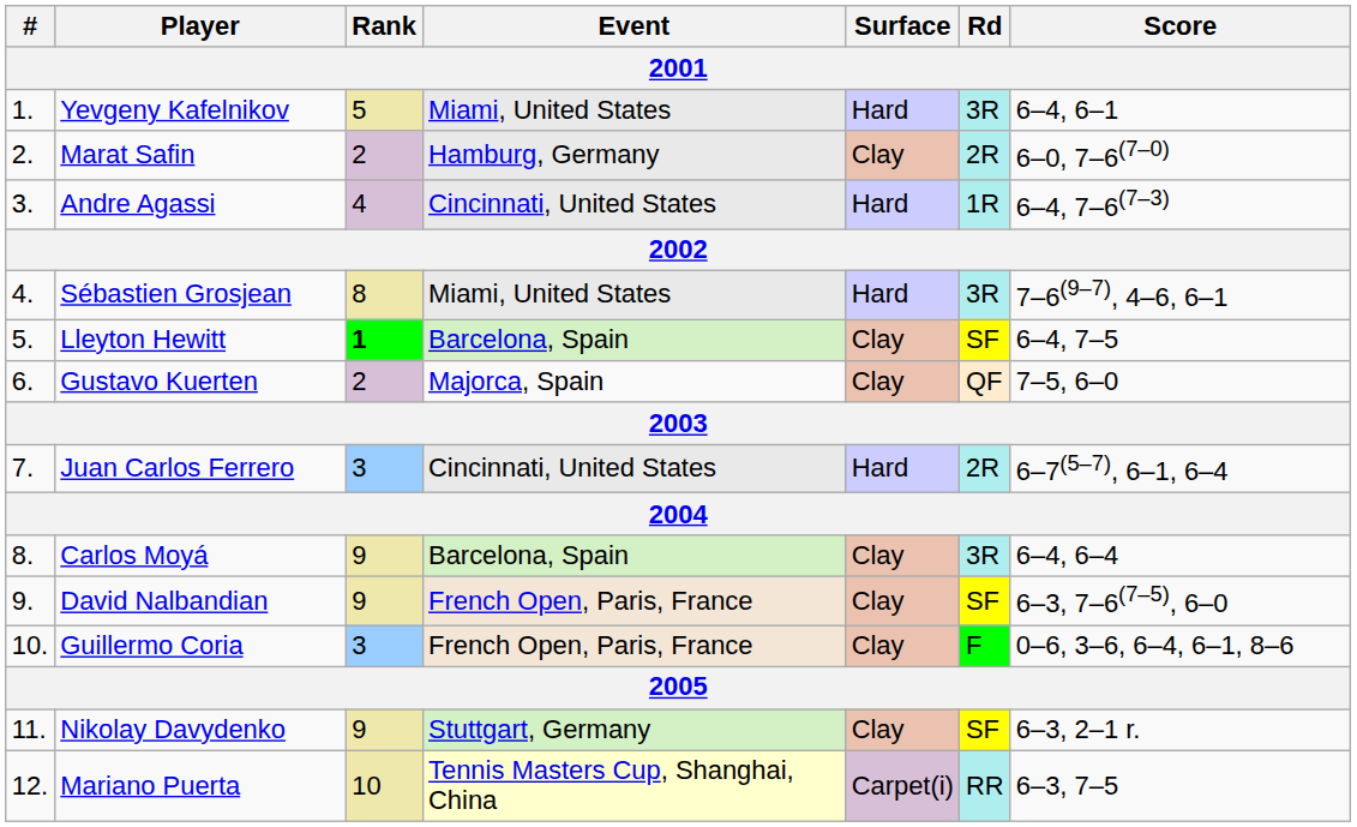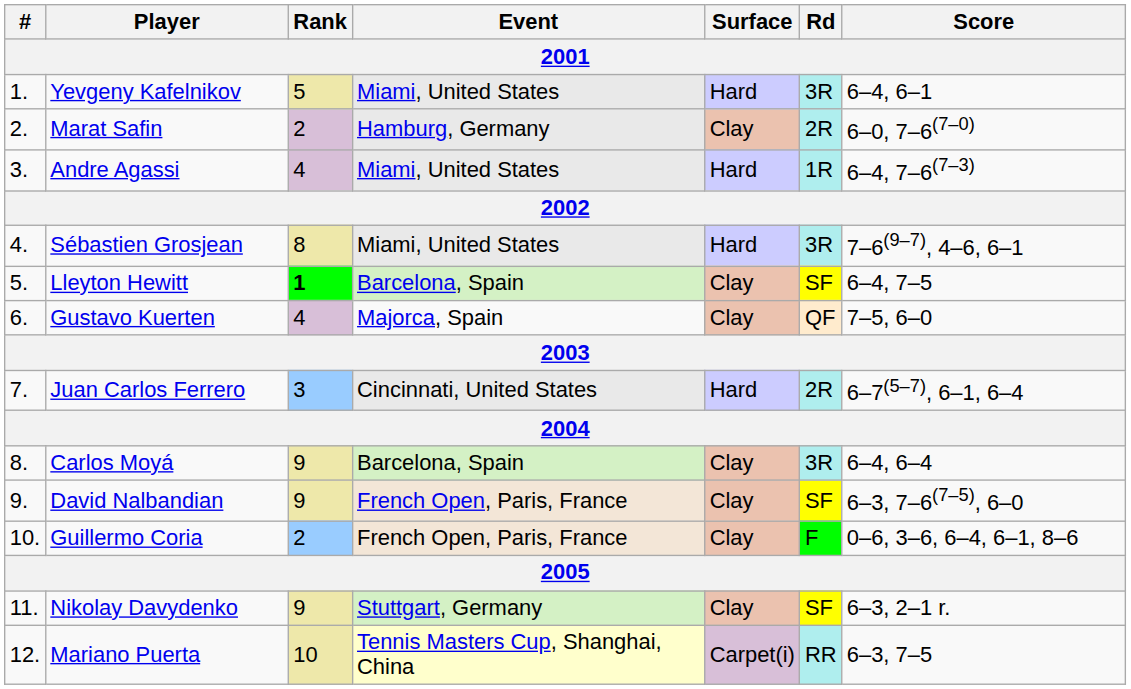Andre Agassi | Event: Cincinnati, United States -> Miami, United States
Gustavo Kuerten | Rank: 2 -> 4
Guillermo Coria | Rank: 3 -> 2
